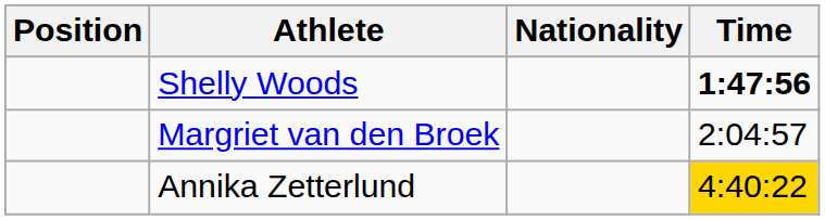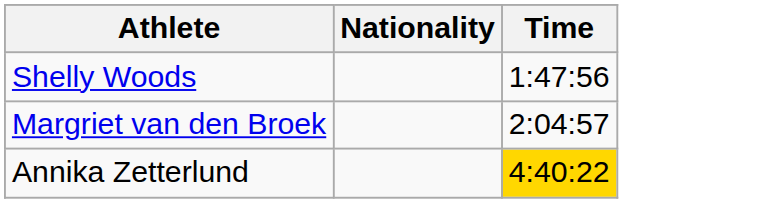- column: Position
Shelly Woods | Time: bold -> normal
